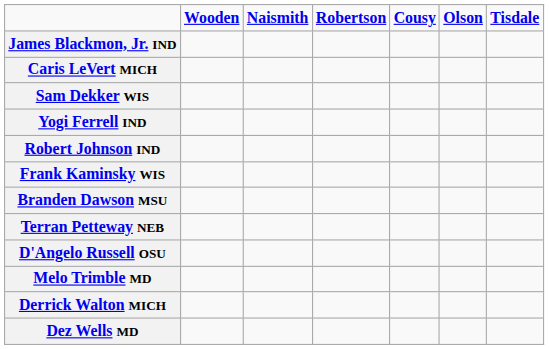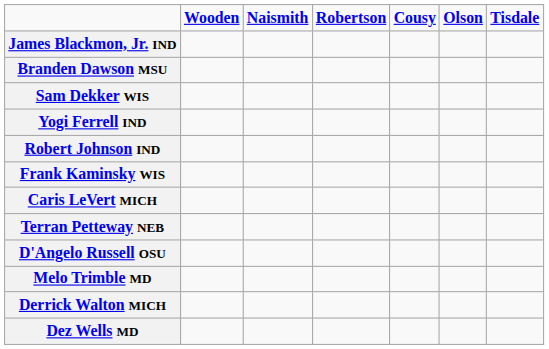rows swapped: Branden Dawson MSU <-> Caris LeVert MICH
